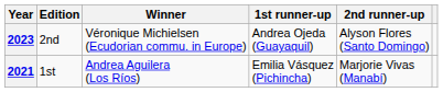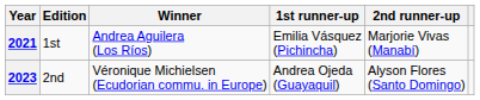rows swapped: 2021 <-> 2023
